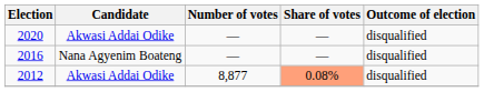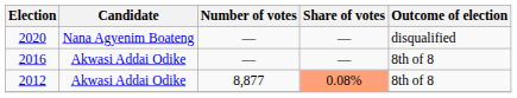2020 | Candidate: Akwasi Addai Odike -> Nana Agyenim Boateng
2016 | Candidate: Nana Agyenim Boateng -> Akwasi Addai Odike
2016 | Outcome of election: disqualified -> 8th of 8
2012 | Outcome of election: disqualified -> 8th of 8
